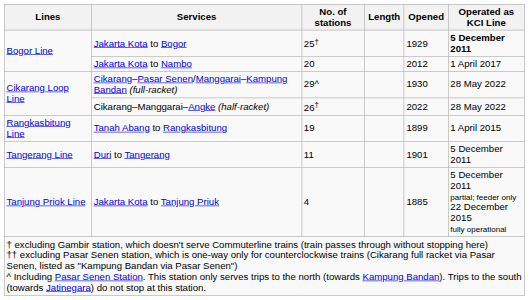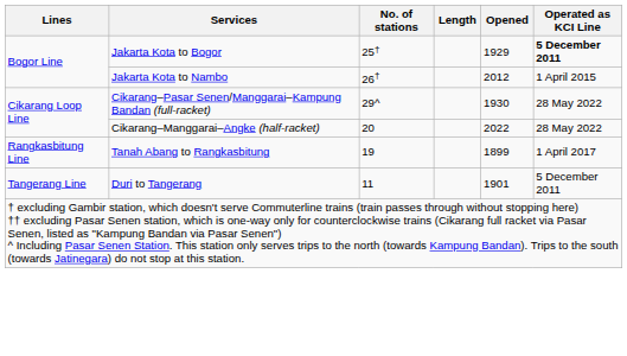Jakarta Kota to Nambo | No. of stations: 20 -> 26†
Jakarta Kota to Nambo | Operated as KCI Line: 1 April 2017 -> 1 April 2015
Cikarang–Manggarai–Angke (half-racket) | No. of stations: 26† -> 20
Tanah Abang to Rangkasbitung | Operated as KCI Line: 1 April 2015 -> 1 April 2017
- row: Tanjung Priok Line | Jakarta Kota to Tanjung Priuk | 4 | 1885 | 5 December 2011 partial; feeder only 22 December 2015 fully operational
